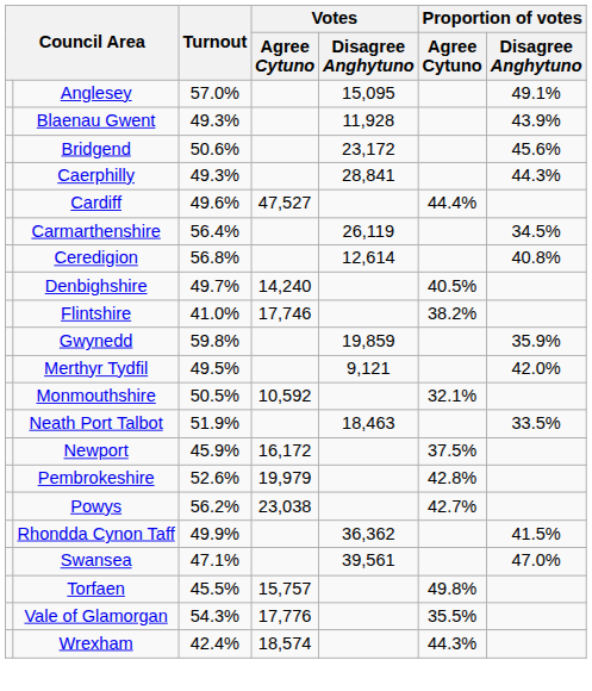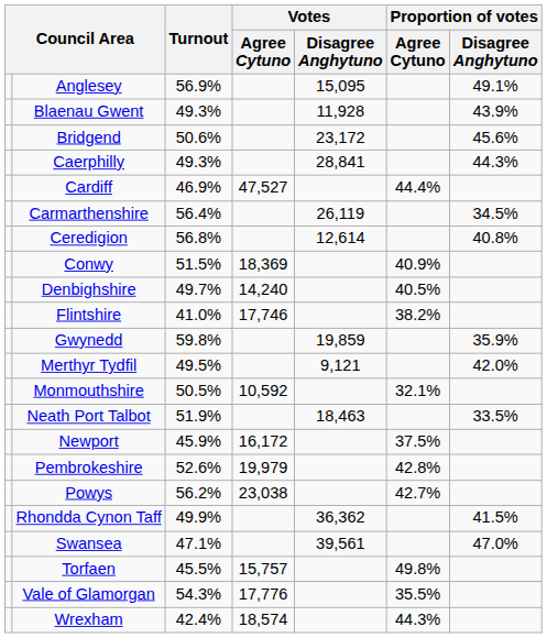Anglesey | Turnout: 57.0% -> 56.9%
Cardiff | Turnout: 49.6% -> 46.9%
+ row: Conwy | 51.5% | 18,369 | 40.9%
